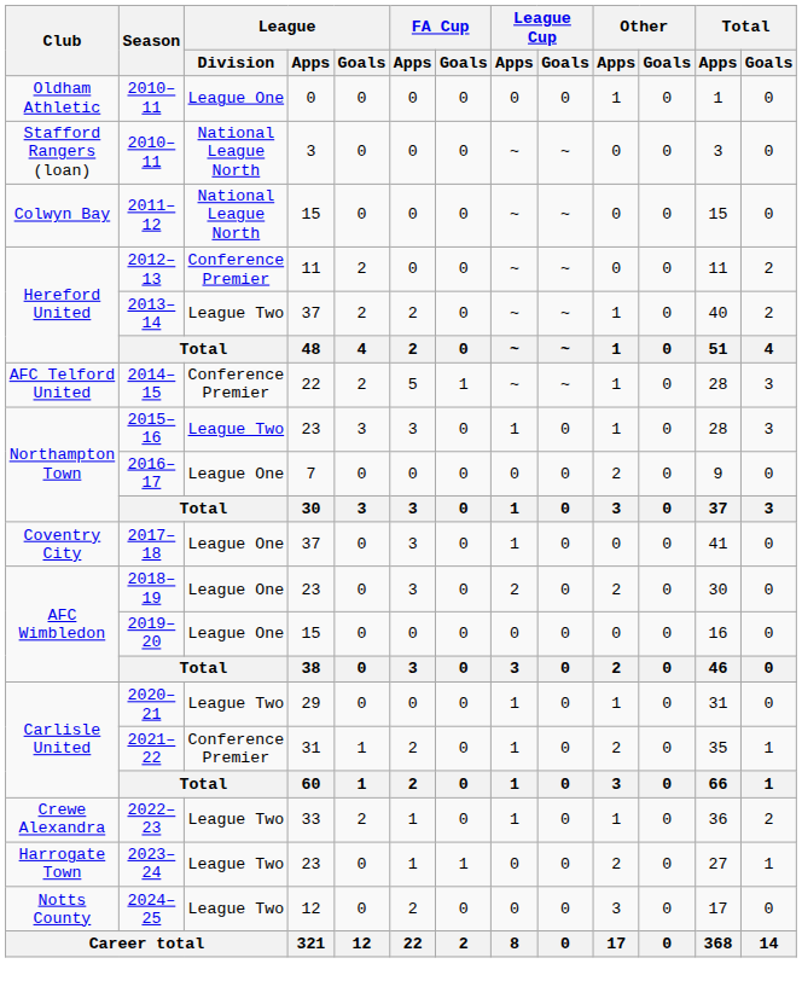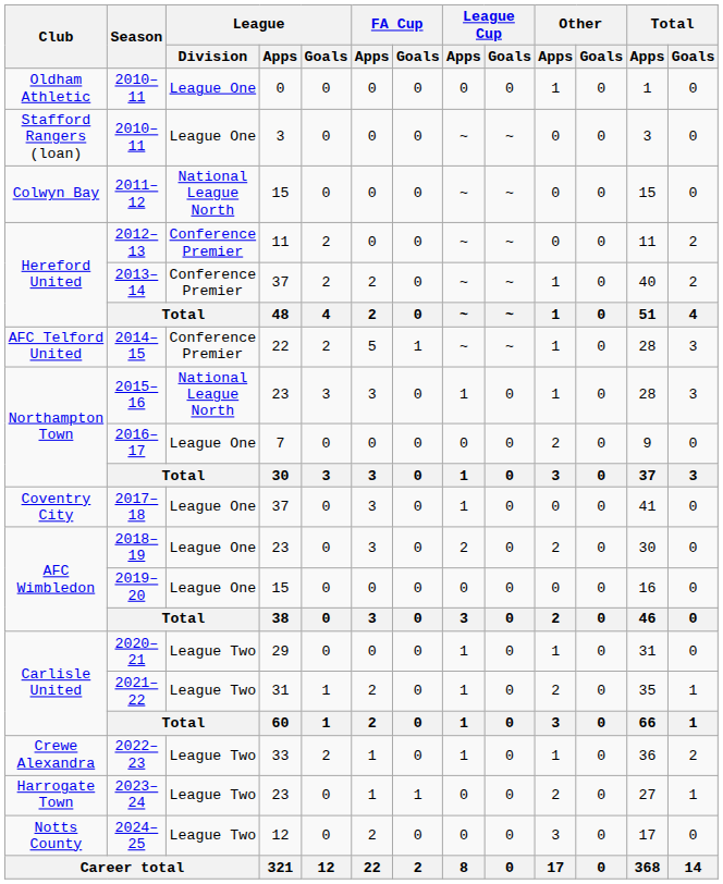Stafford Rangers (loan) / 2010–11 | League / Division: National League North -> League One
2013–14 | League / Division: League Two -> Conference Premier
2015–16 | League / Division: League Two -> National League North
2021–22 | League / Division: Conference Premier -> League Two
